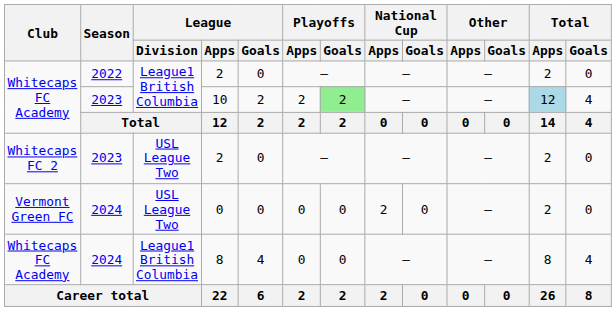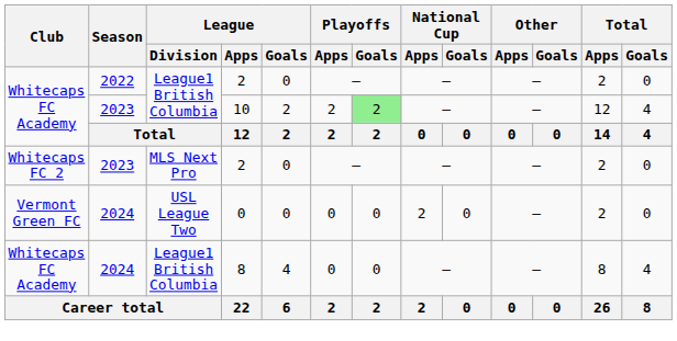10 | Total / Apps: lightblue background -> no background
Whitecaps FC 2 / 2 | League / Division: USL League Two -> MLS Next Pro
